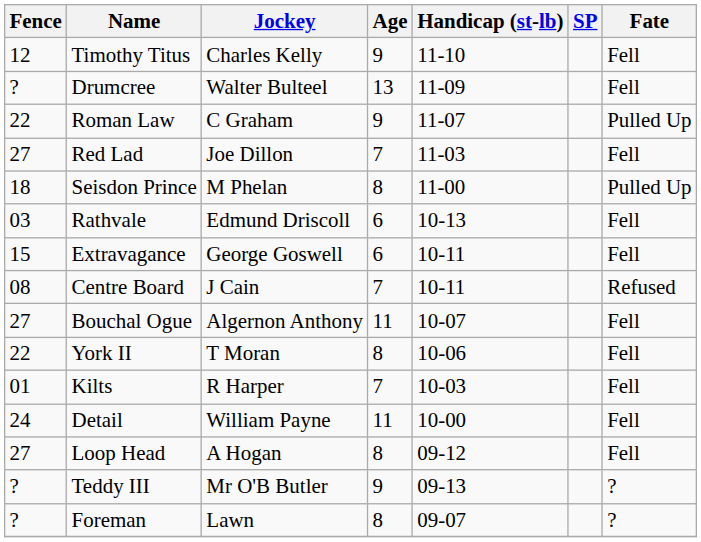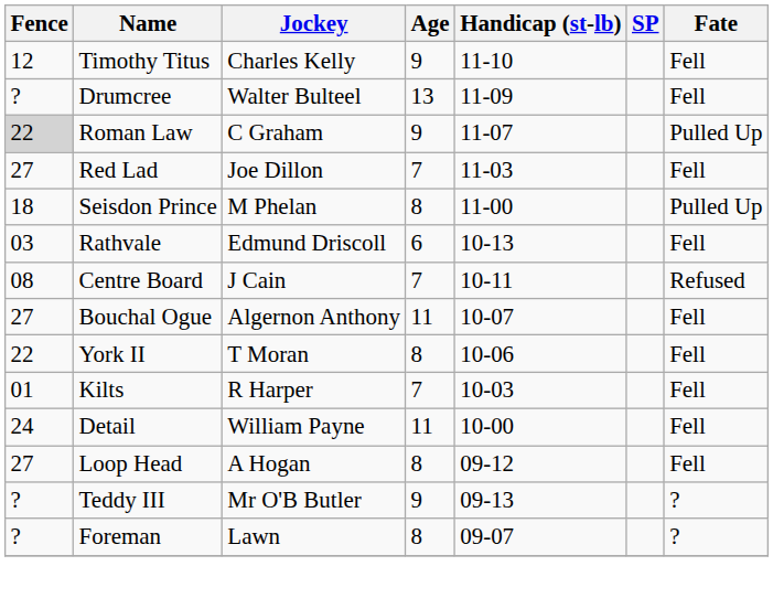Roman Law | Fence: no background -> lightgrey background
- row: 15 | Extravagance | George Goswell | 6 | 10-11 | Fell
